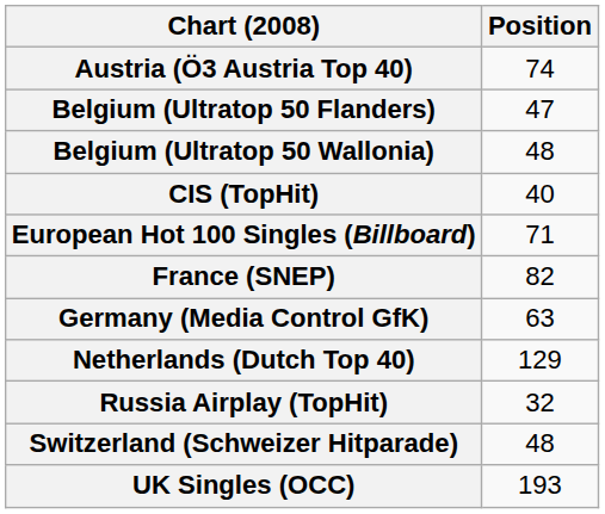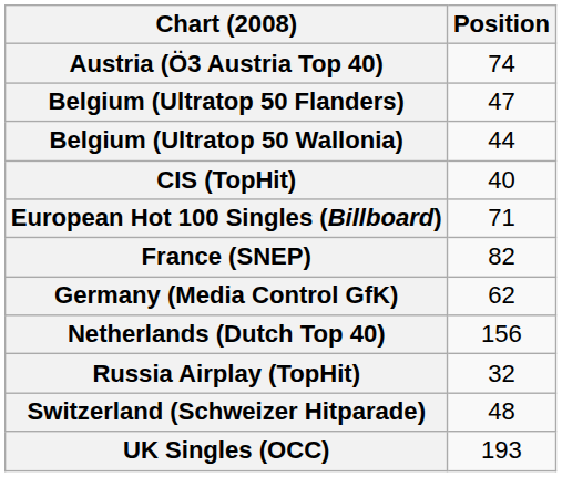Belgium (Ultratop 50 Wallonia) | Position: 48 -> 44
Germany (Media Control GfK) | Position: 63 -> 62
Netherlands (Dutch Top 40) | Position: 129 -> 156
